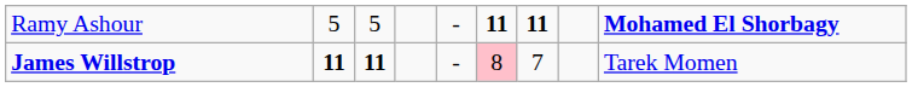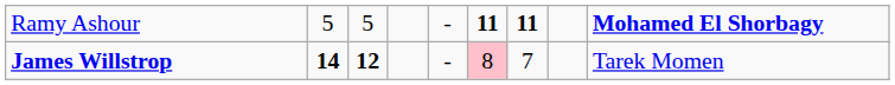James Willstrop | column 2: 11 -> 14
James Willstrop | column 3: 11 -> 12
